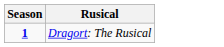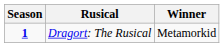+ column: Winner | Metamorkid
